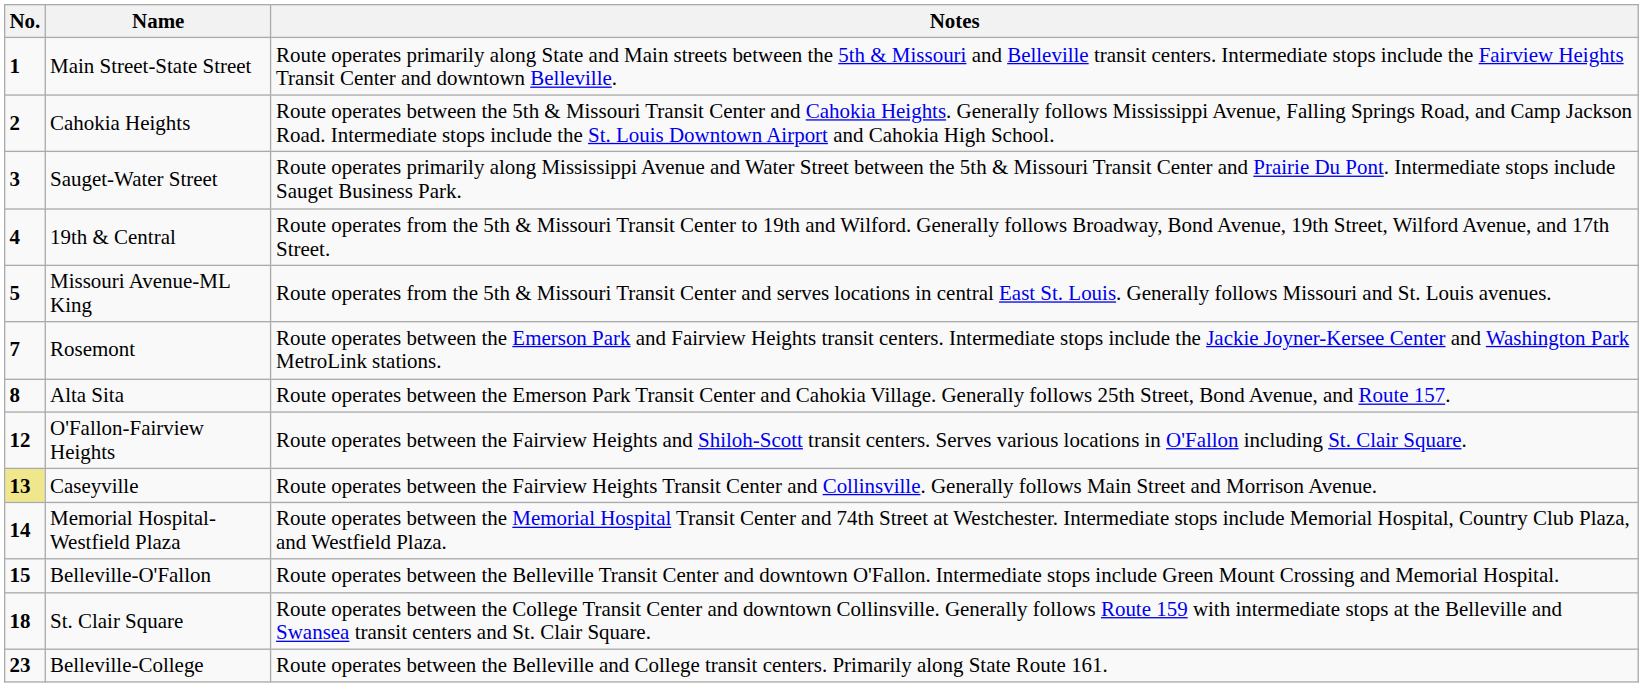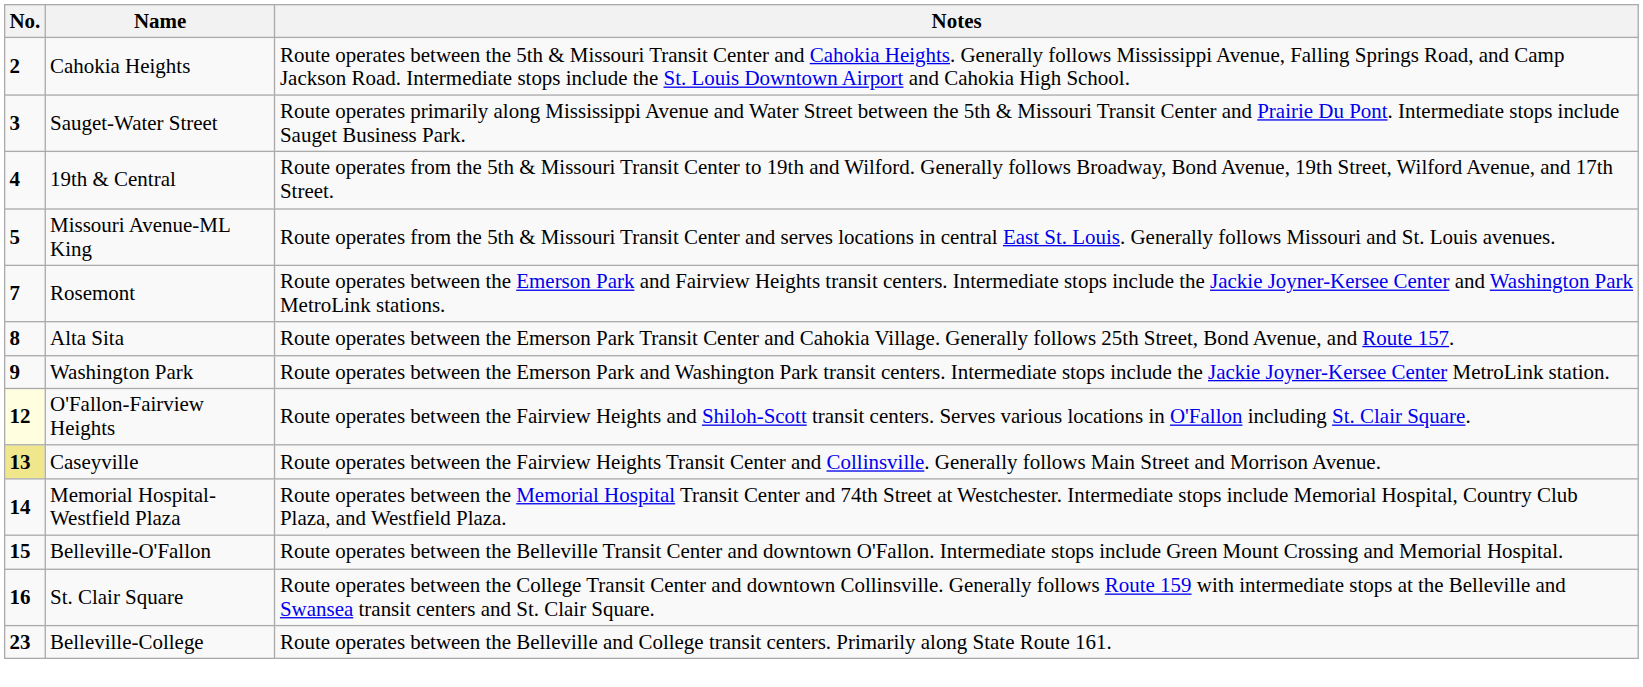- row: 1 | Main Street-State Street | Route operates primarily along State and Main streets between the 5th & Missouri and Belleville transit centers. Intermediate stops include the Fairview Heights Transit Center and downtown Belleville.
+ row: 9 | Washington Park | Route operates between the Emerson Park and Washington Park transit centers. Intermediate stops include the Jackie Joyner-Kersee Center MetroLink station.
O'Fallon-Fairview Heights | No.: no background -> lightyellow background
St. Clair Square | No.: 18 -> 16
